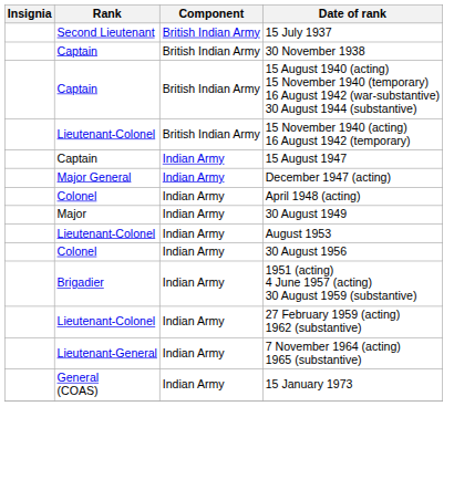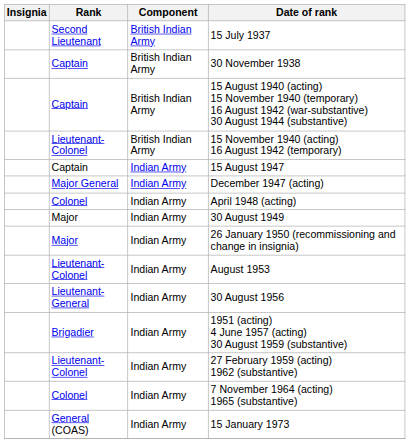+ row: Major | Indian Army | 26 January 1950 (recommissioning and change in insignia)
30 August 1956 | Rank: Colonel -> Lieutenant-General
7 November 1964 (acting) 1965 (substantive) | Rank: Lieutenant-General -> Colonel
